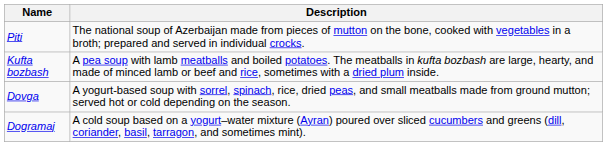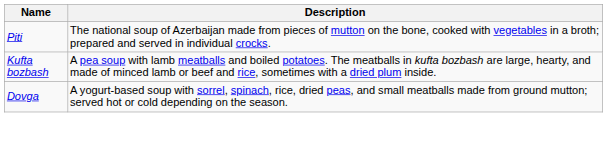- row: Dogramaj | A cold soup based on a yogurt–water mixture (Ayran) poured over sliced cucumbers and greens (dill, coriander, basil, tarragon, and sometimes mint).
